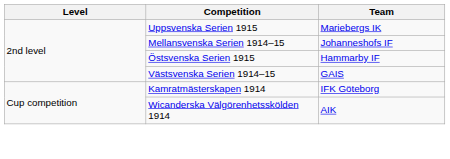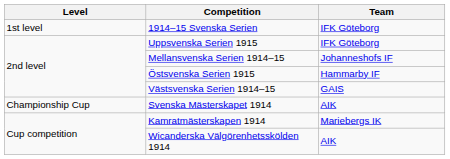+ row: 1st level | 1914–15 Svenska Serien | IFK Göteborg
Uppsvenska Serien 1915 | Team: Mariebergs IK -> IFK Göteborg
+ row: Championship Cup | Svenska Mästerskapet 1914 | AIK
Kamratmästerskapen 1914 | Team: IFK Göteborg -> Mariebergs IK
